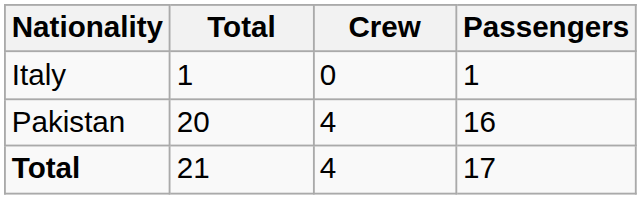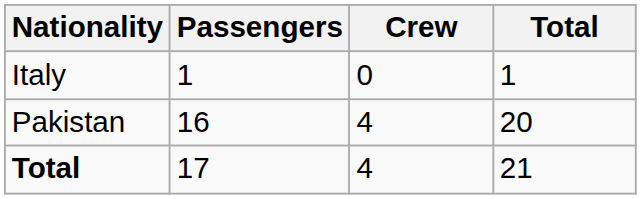columns swapped: Passengers <-> Total
